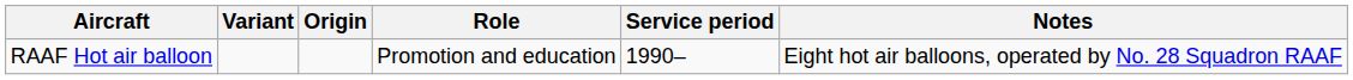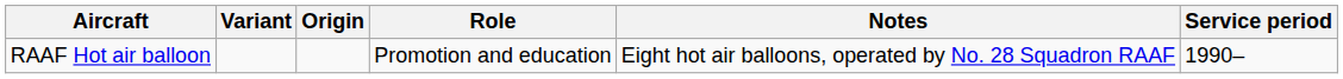columns swapped: Service period <-> Notes
